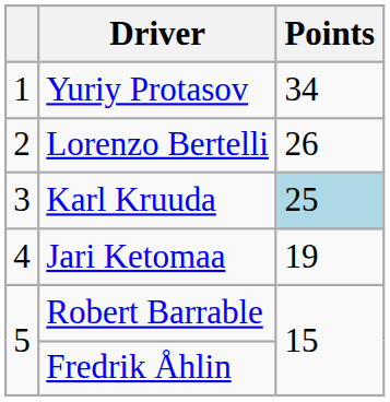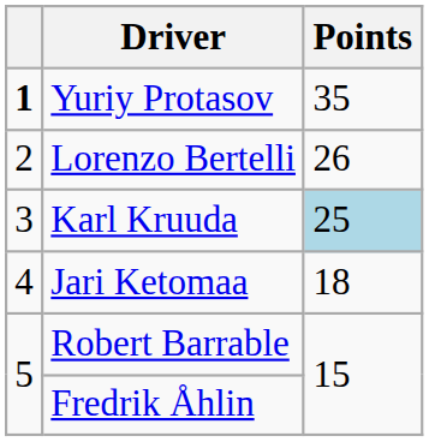Yuriy Protasov | column 1: normal -> bold
Yuriy Protasov | Points: 34 -> 35
Jari Ketomaa | Points: 19 -> 18
